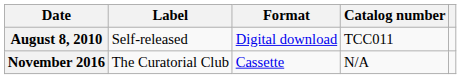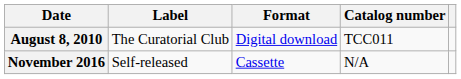August 8, 2010 | Label: Self-released -> The Curatorial Club
November 2016 | Label: The Curatorial Club -> Self-released
